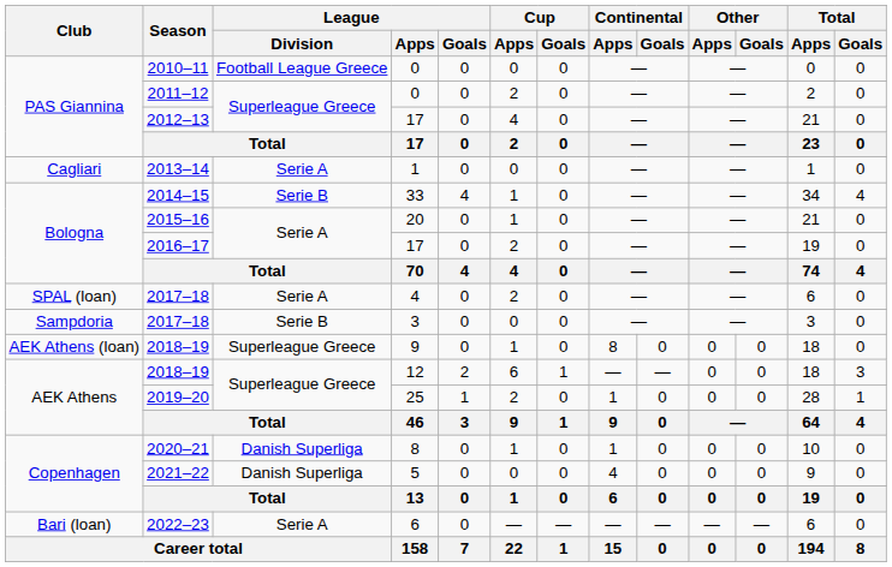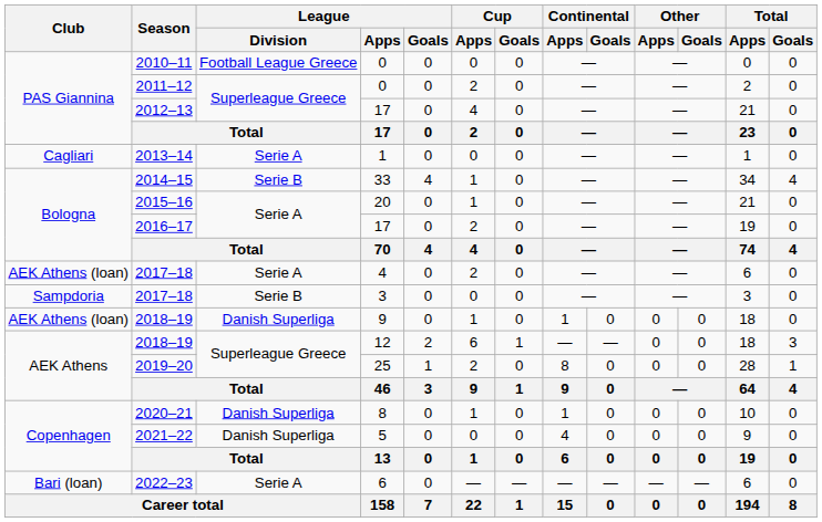2017–18 / 4 | Club: SPAL (loan) -> AEK Athens (loan)
2018–19 / 9 | League / Division: Superleague Greece -> Danish Superliga
2018–19 / 9 | Continental / Apps: 8 -> 1
2019–20 | Continental / Apps: 1 -> 8
